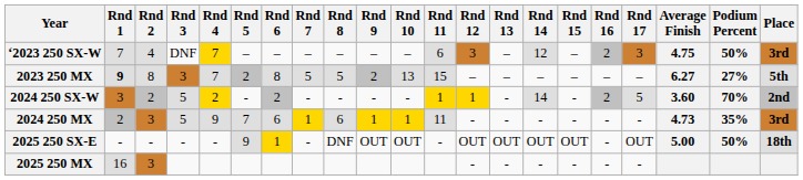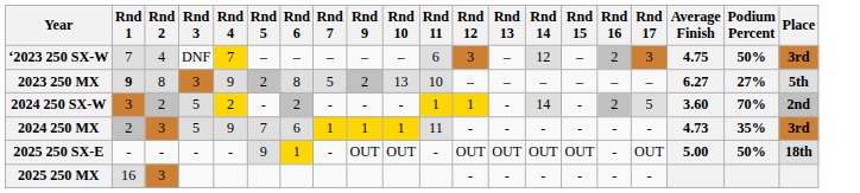- column: Rnd 8 | – | 5 | - | 6 | DNF
2023 250 MX | Rnd 4: 7 -> 9
2023 250 MX | Rnd 11: 15 -> 10
